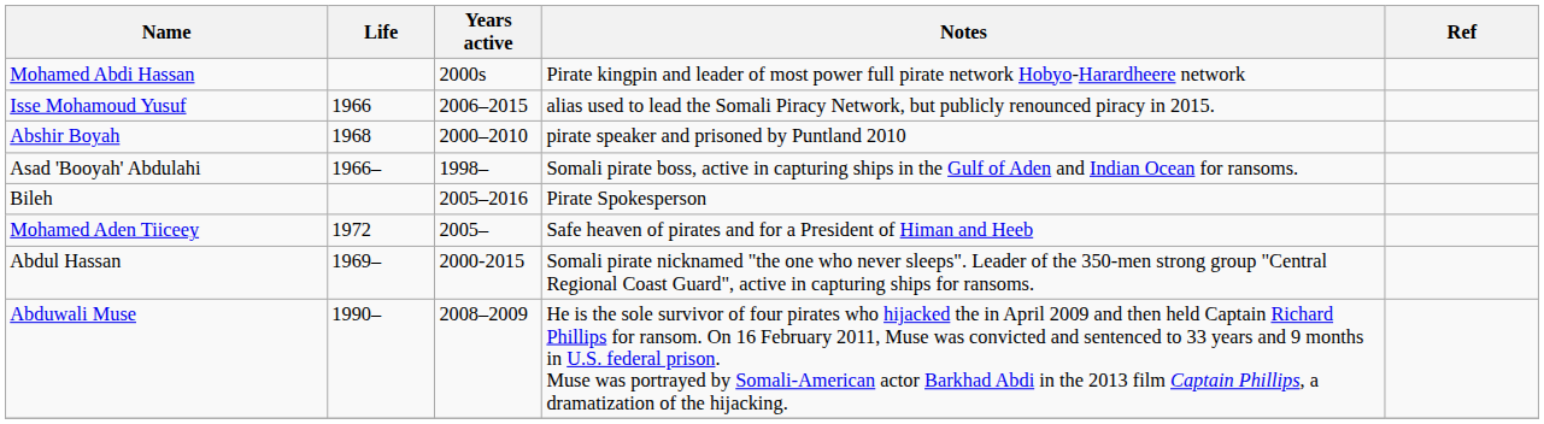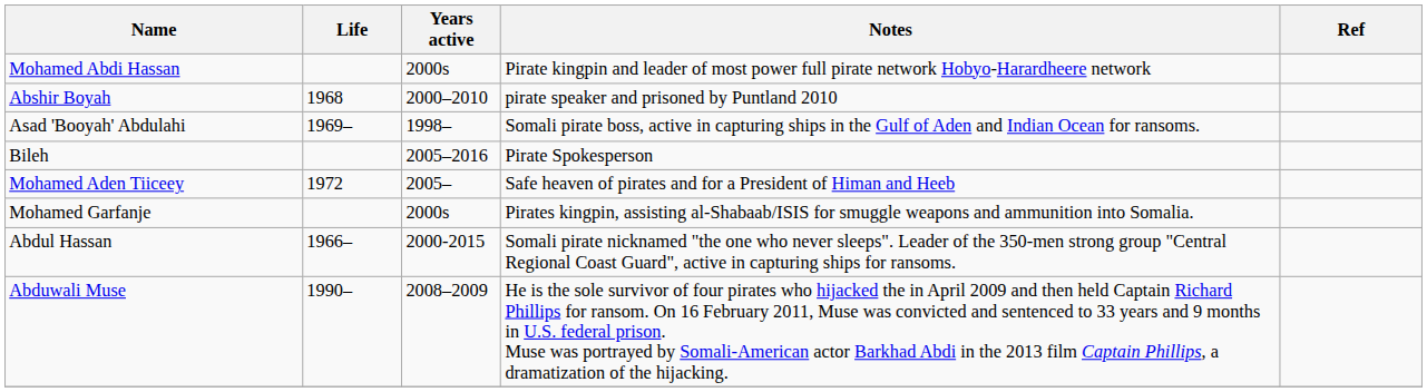- row: Isse Mohamoud Yusuf | 1966 | 2006–2015 | alias used to lead the Somali Piracy Network, but publicly renounced piracy in 2015.
Asad 'Booyah' Abdulahi | Life: 1966– -> 1969–
+ row: Mohamed Garfanje | 2000s | Pirates kingpin, assisting al-Shabaab/ISIS for smuggle weapons and ammunition into Somalia.
Abdul Hassan | Life: 1969– -> 1966–
